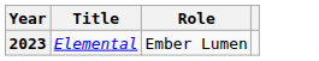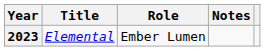+ column: Notes
